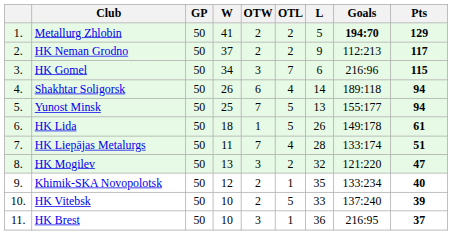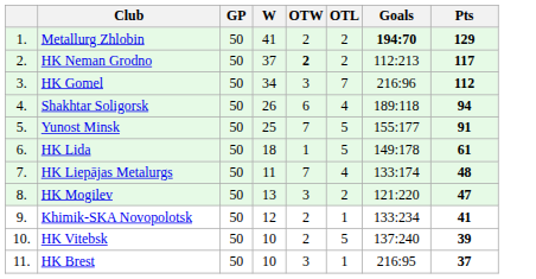- column: L | 5 | 9 | 6 | 14 | 13 | 26 | 28 | 32 | 35 | 33 | 36
HK Neman Grodno | OTW: normal -> bold
HK Gomel | Pts: 115 -> 112
Yunost Minsk | Pts: 94 -> 91
HK Liepājas Metalurgs | Pts: 51 -> 48
Khimik-SKA Novopolotsk | Pts: 40 -> 41
